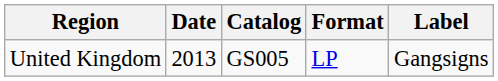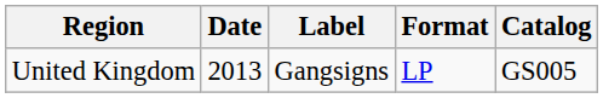columns swapped: Label <-> Catalog
